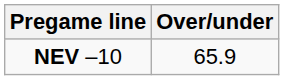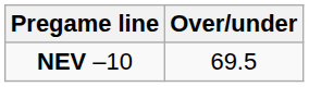NEV –10 | Over/under: 65.9 -> 69.5
